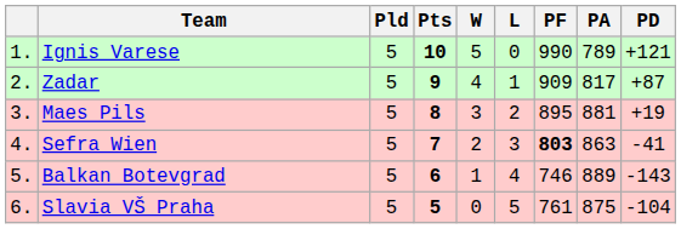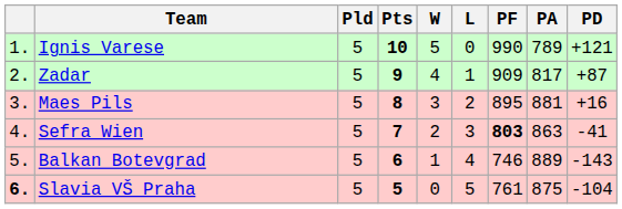Maes Pils | PD: +19 -> +16
Slavia VŠ Praha | column 1: normal -> bold
